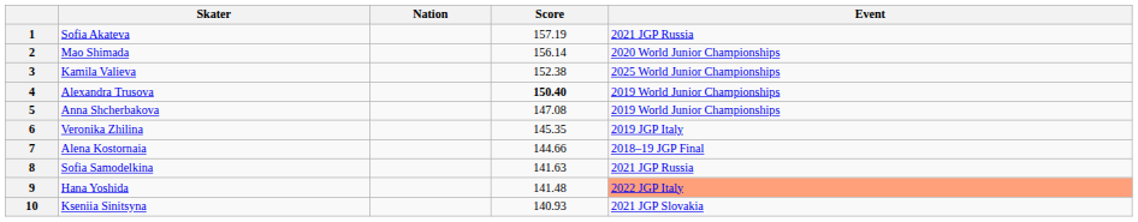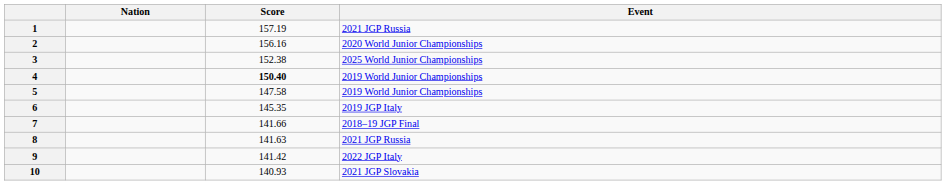- column: Skater | Sofia Akateva | Mao Shimada | Kamila Valieva | Alexandra Trusova | Anna Shcherbakova | Veronika Zhilina | Alena Kostornaia | Sofia Samodelkina | Hana Yoshida | Kseniia Sinitsyna
2 | Score: 156.14 -> 156.16
5 | Score: 147.08 -> 147.58
7 | Score: 144.66 -> 141.66
9 | Score: 141.48 -> 141.42
9 | Event: lightsalmon background -> no background
